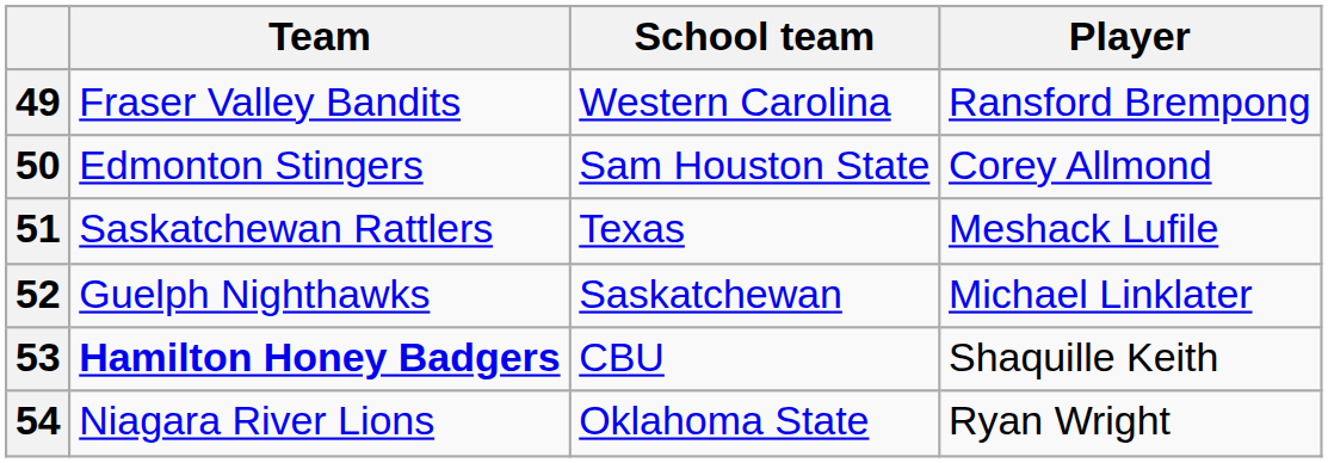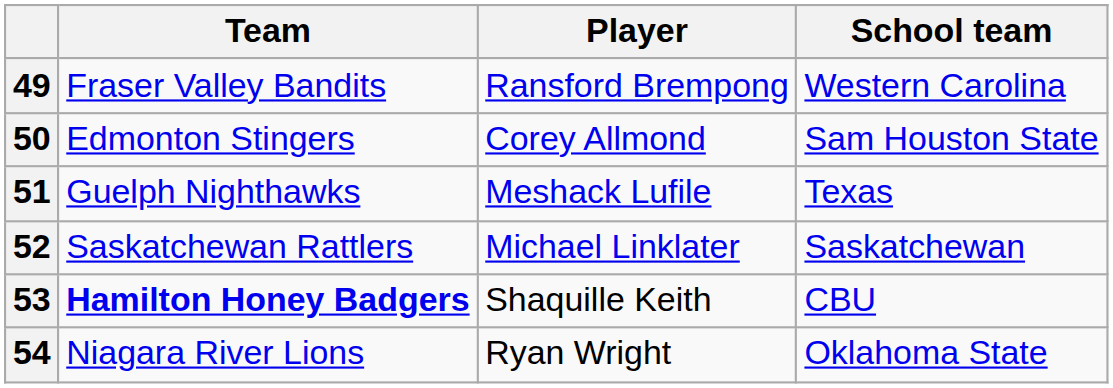columns swapped: Player <-> School team
51 | Team: Saskatchewan Rattlers -> Guelph Nighthawks
52 | Team: Guelph Nighthawks -> Saskatchewan Rattlers
